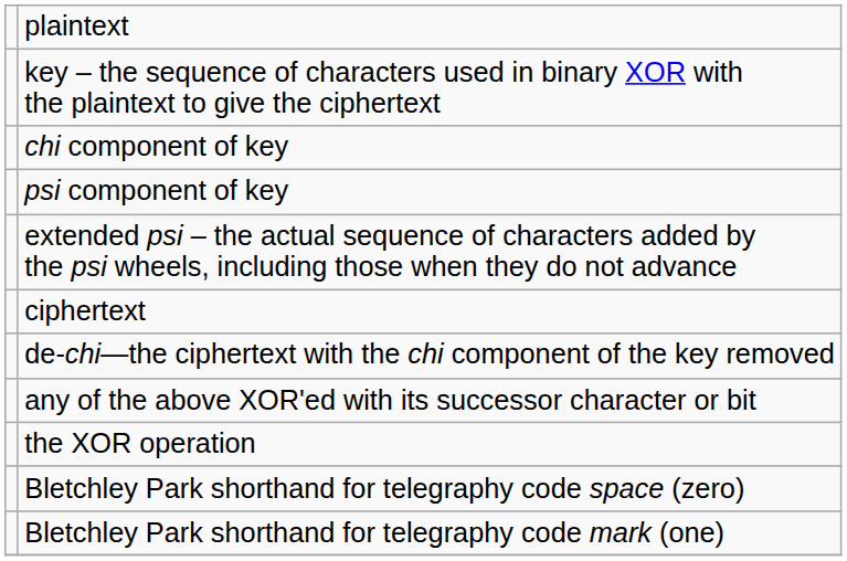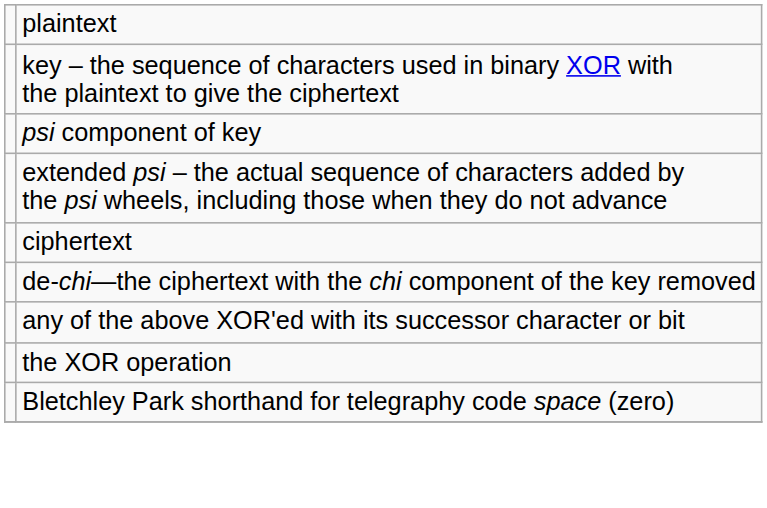- row: chi component of key
- row: Bletchley Park shorthand for telegraphy code mark (one)
